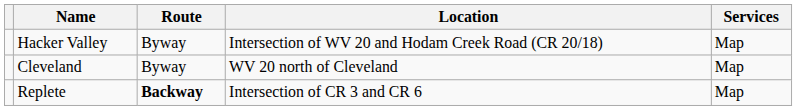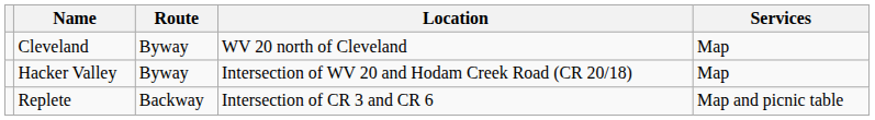rows swapped: Cleveland <-> Hacker Valley
Replete | Route: bold -> normal
Replete | Services: Map -> Map and picnic table
